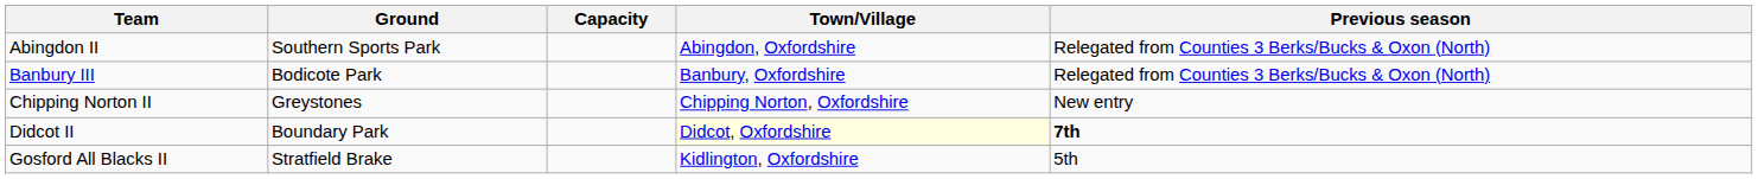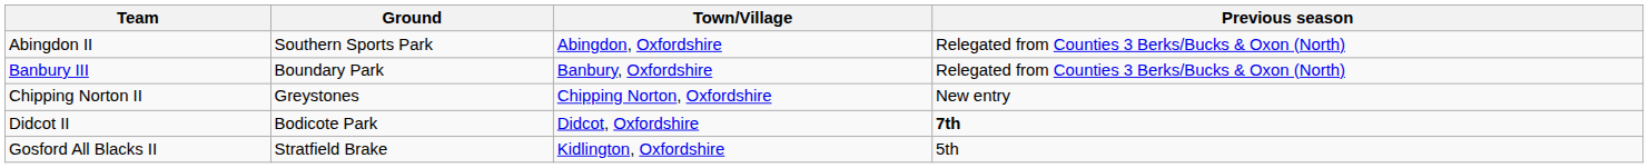- column: Capacity
Banbury III | Ground: Bodicote Park -> Boundary Park
Didcot II | Ground: Boundary Park -> Bodicote Park
Didcot II | Town/Village: lightyellow background -> no background
